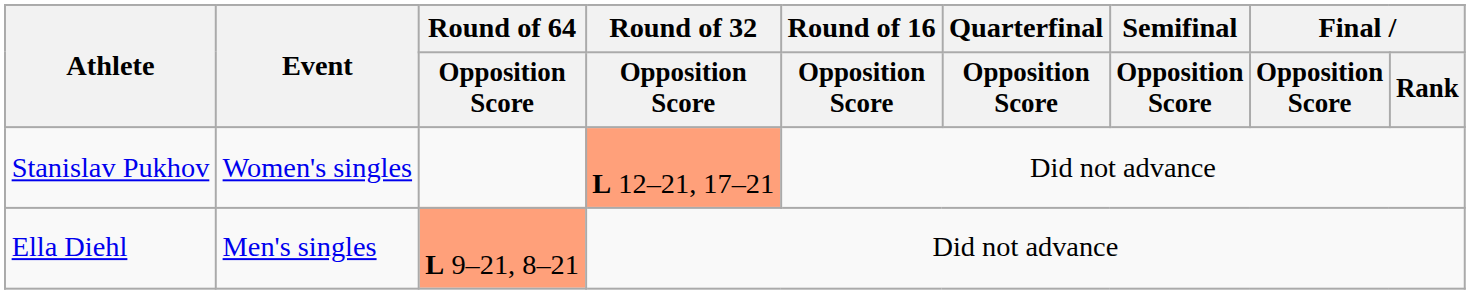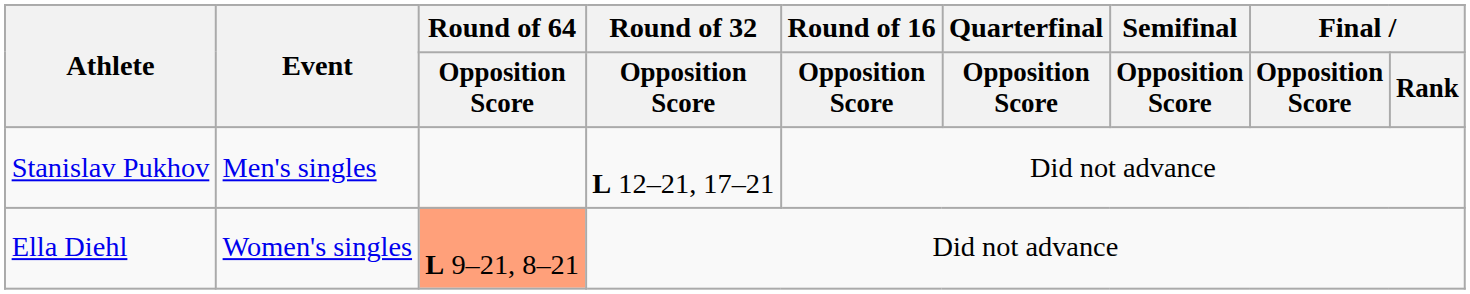Stanislav Pukhov | Event: Women's singles -> Men's singles
Stanislav Pukhov | Round of 32 / Opposition Score: lightsalmon background -> no background
Ella Diehl | Event: Men's singles -> Women's singles
